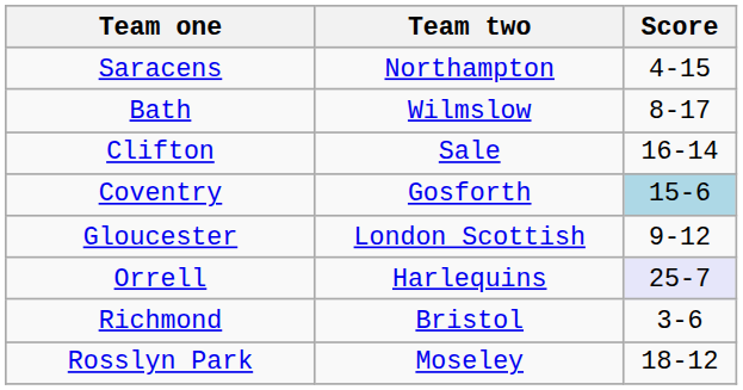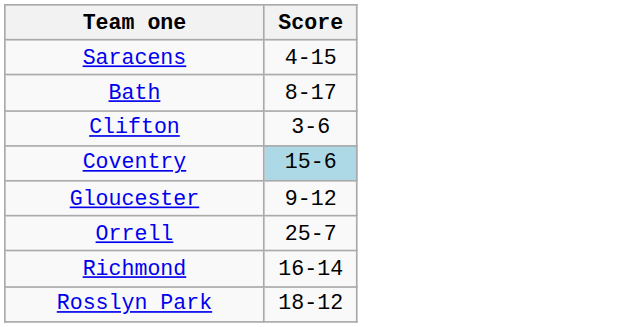- column: Team two | Northampton | Wilmslow | Sale | Gosforth | London Scottish | Harlequins | Bristol | Moseley
Clifton | Score: 16-14 -> 3-6
Orrell | Score: lavender background -> no background
Richmond | Score: 3-6 -> 16-14
